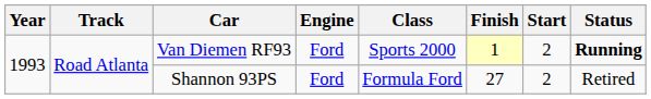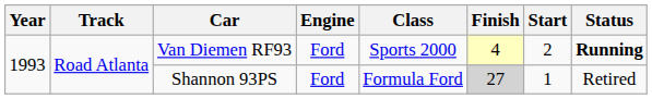Van Diemen RF93 | Finish: 1 -> 4
Shannon 93PS | Finish: no background -> lightgrey background
Shannon 93PS | Start: 2 -> 1
